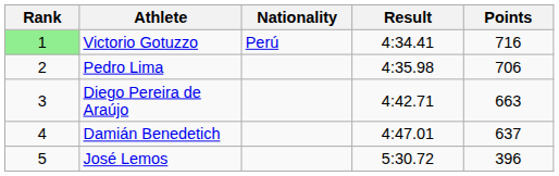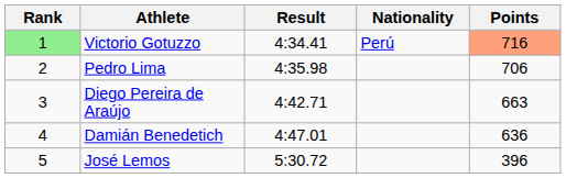columns swapped: Nationality <-> Result
Victorio Gotuzzo | Points: no background -> lightsalmon background
Damián Benedetich | Points: 637 -> 636
